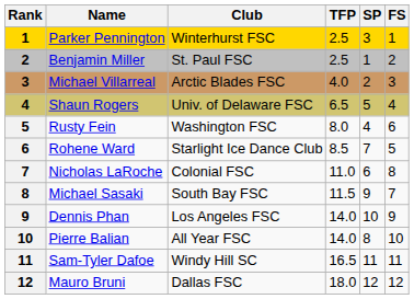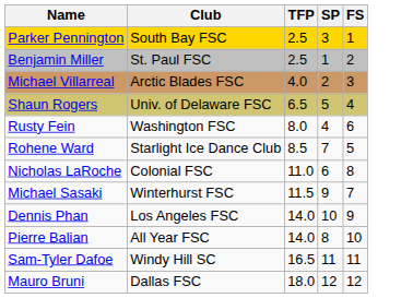- column: Rank | 1 | 2 | 3 | 4 | 5 | 6 | 7 | 8 | 9 | 10 | 11 | 12
Parker Pennington | Club: Winterhurst FSC -> South Bay FSC
Michael Sasaki | Club: South Bay FSC -> Winterhurst FSC
